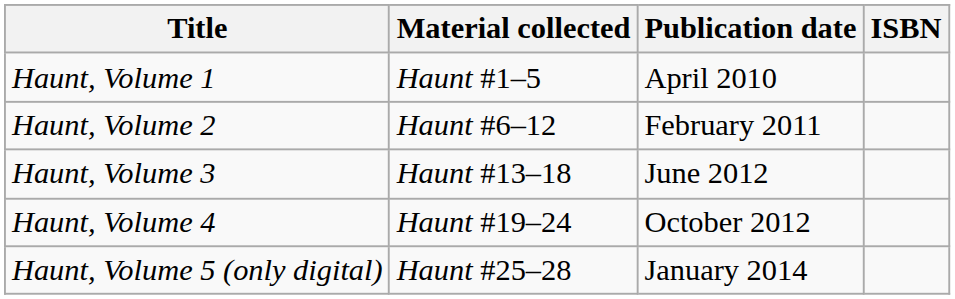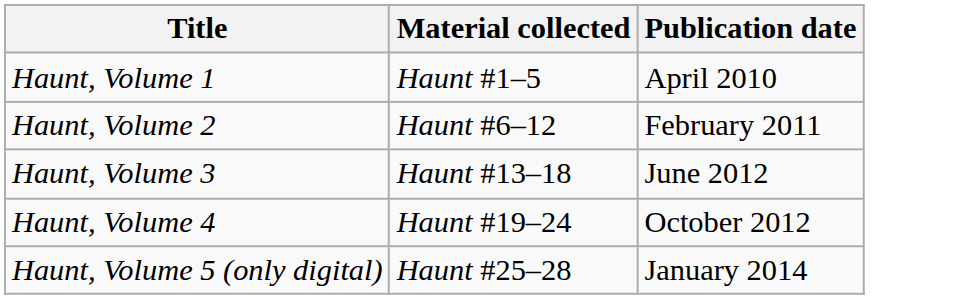- column: ISBN
